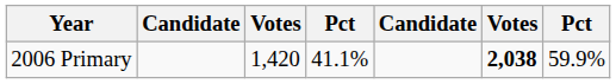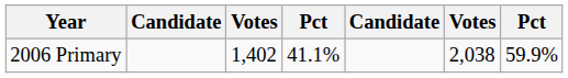2006 Primary | column 3: 1,420 -> 1,402
2006 Primary | column 6: bold -> normal
